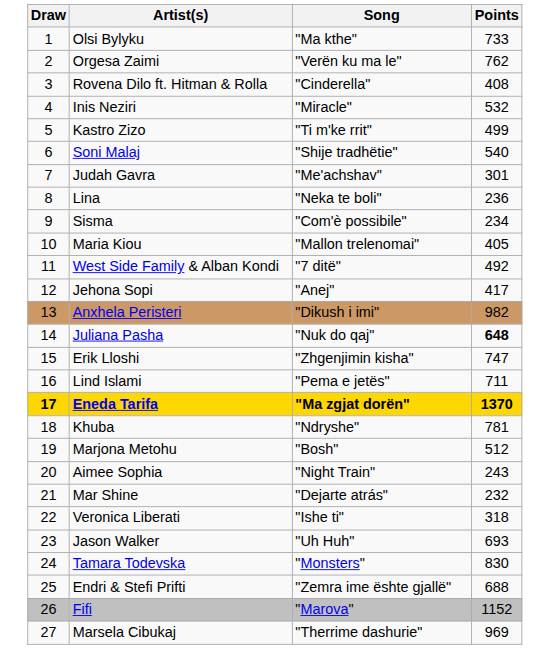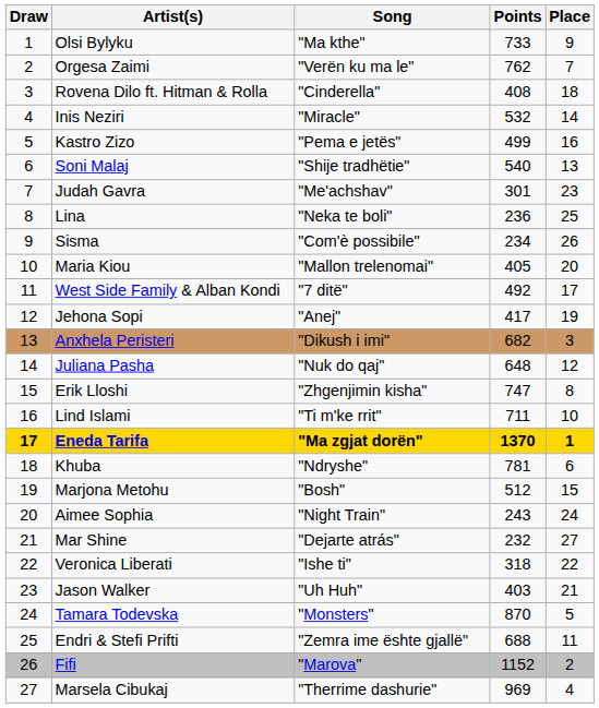+ column: Place | 9 | 7 | 18 | 14 | 16 | 13 | 23 | 25 | 26 | 20 | 17 | 19 | 3 | 12 | 8 | 10 | 1 | 6 | 15 | 24 | 27 | 22 | 21 | 5 | 11 | 2 | 4
Kastro Zizo | Song: "Ti m'ke rrit" -> "Pema e jetës"
Anxhela Peristeri | Points: 982 -> 682
Juliana Pasha | Points: bold -> normal
Lind Islami | Song: "Pema e jetës" -> "Ti m'ke rrit"
Jason Walker | Points: 693 -> 403
Tamara Todevska | Points: 830 -> 870
